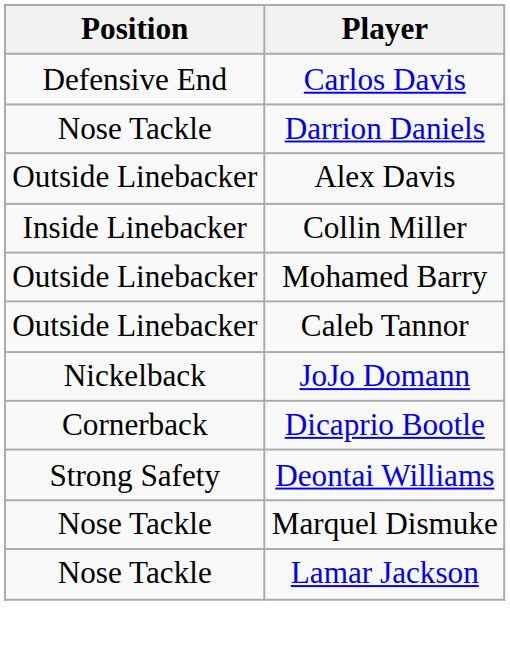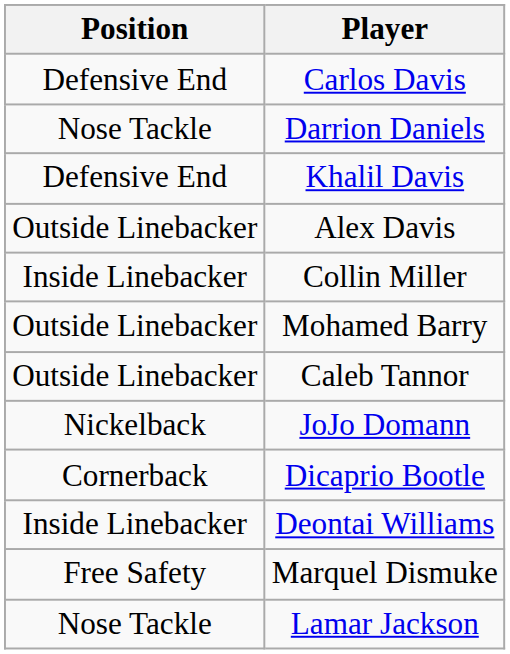+ row: Defensive End | Khalil Davis
Deontai Williams | Position: Strong Safety -> Inside Linebacker
Marquel Dismuke | Position: Nose Tackle -> Free Safety
